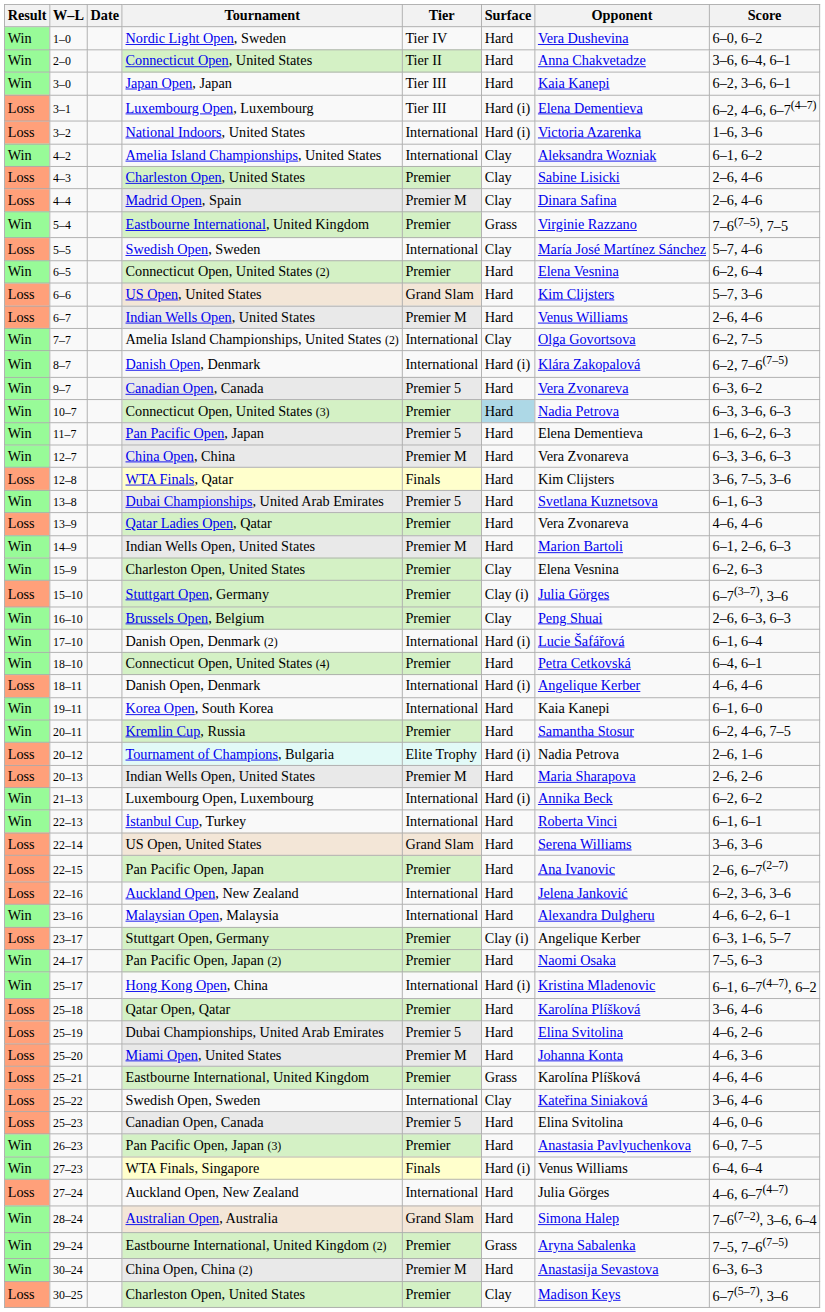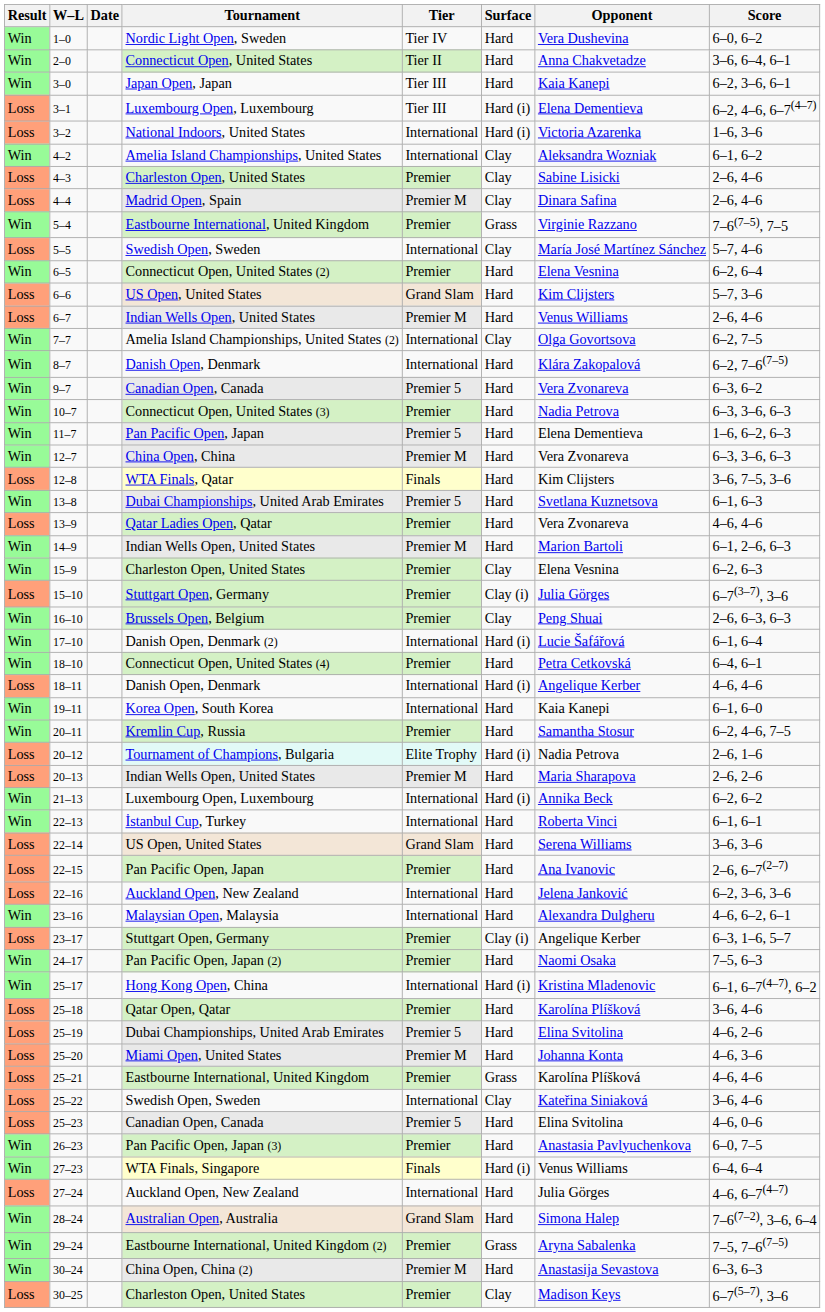8–7 | Surface: Hard (i) -> Hard
10–7 | Surface: lightblue background -> no background
